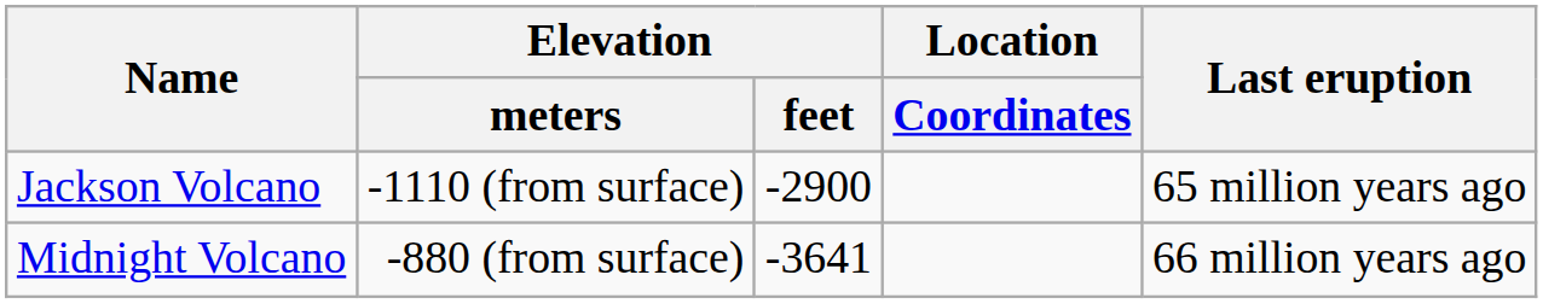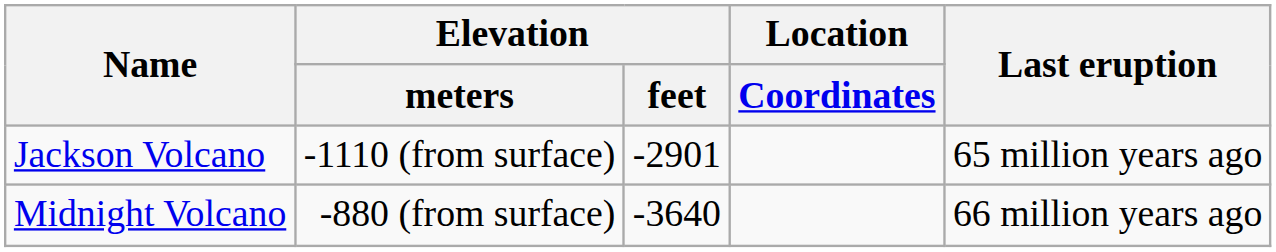Jackson Volcano | Elevation / feet: -2900 -> -2901
Midnight Volcano | Elevation / feet: -3641 -> -3640
